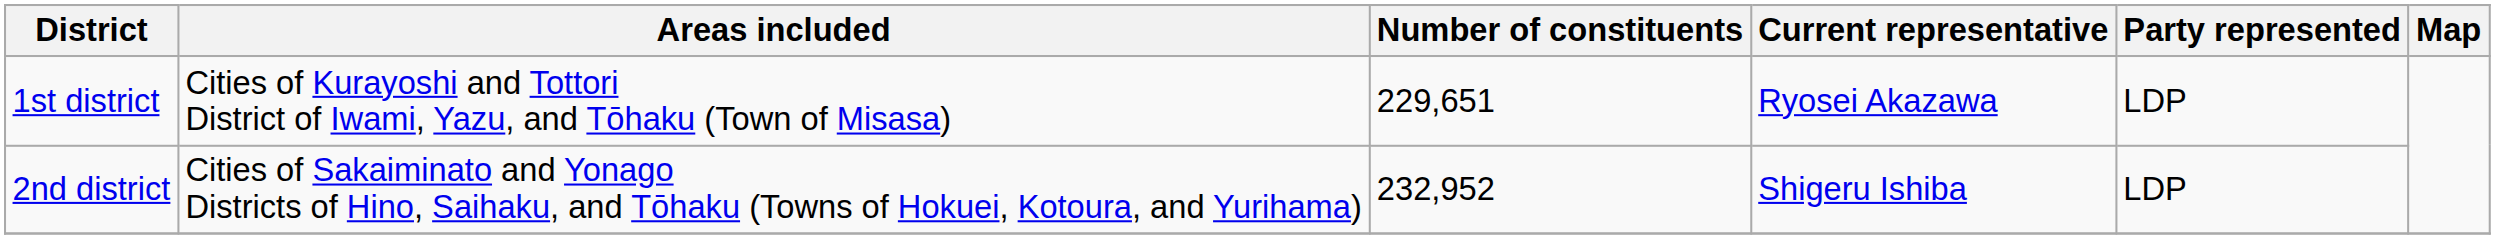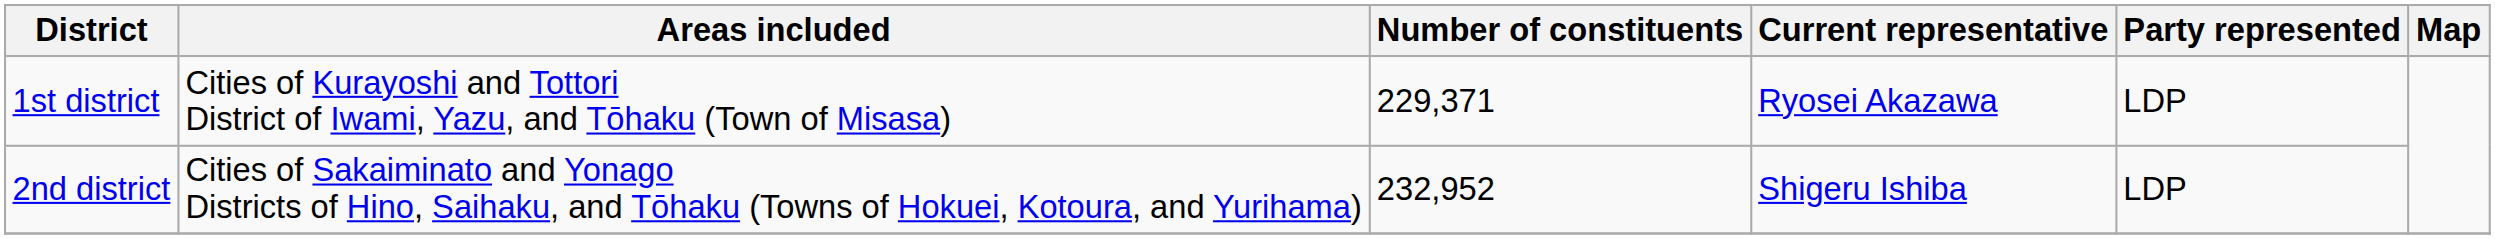1st district | Number of constituents: 229,651 -> 229,371
